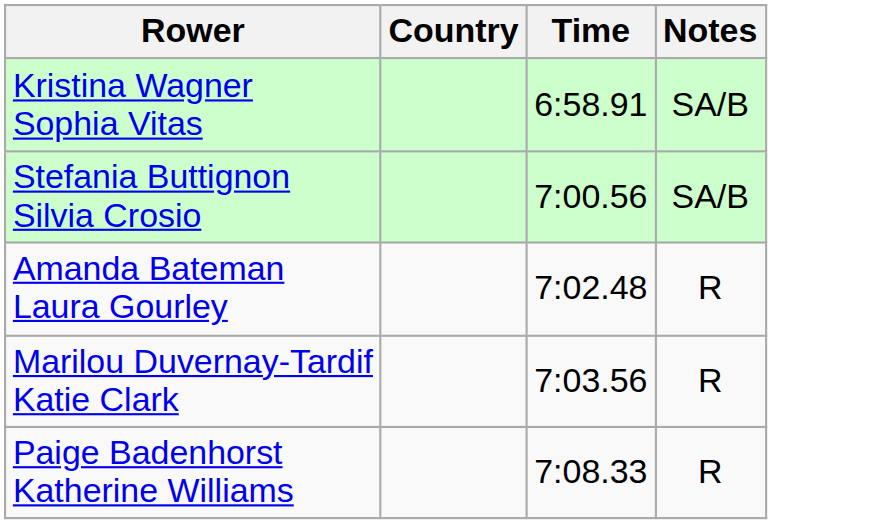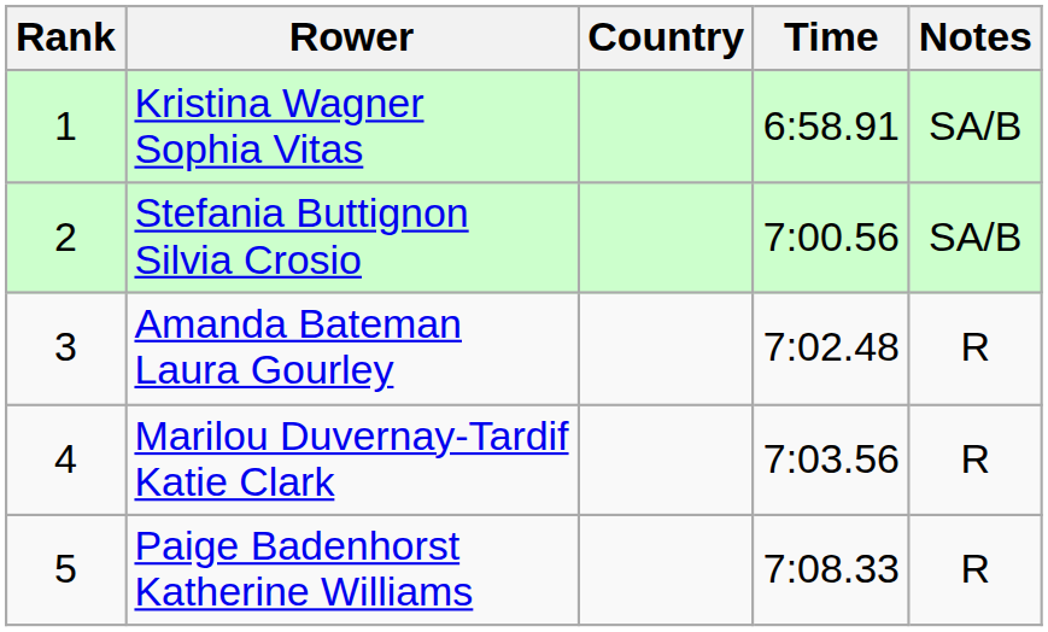+ column: Rank | 1 | 2 | 3 | 4 | 5
